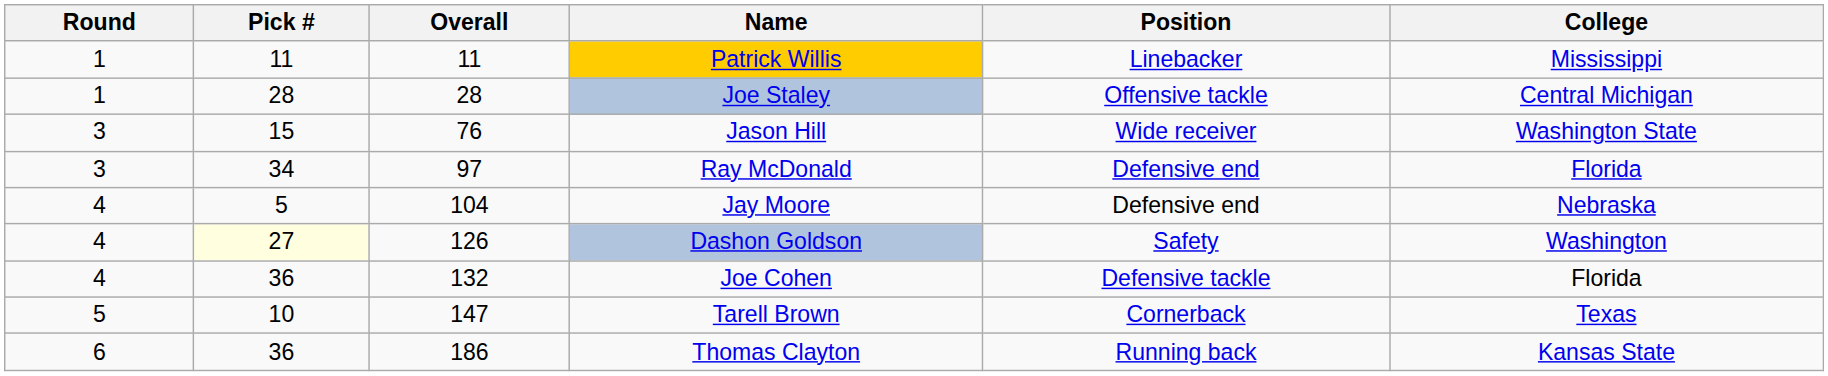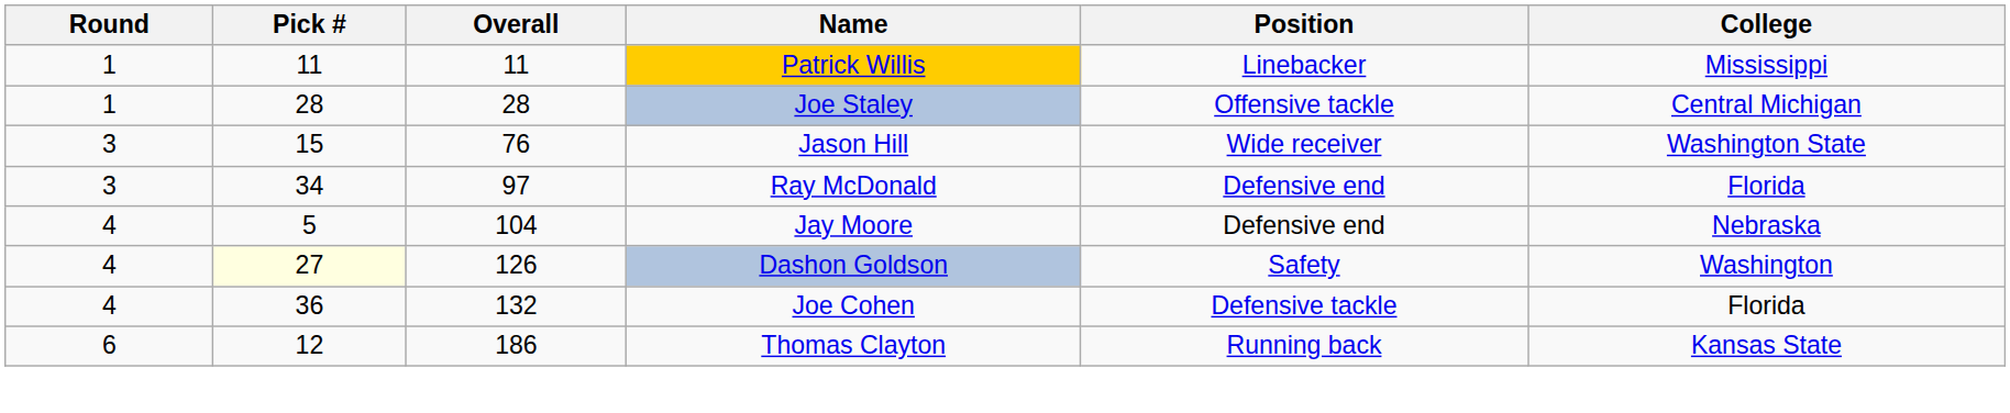- row: 5 | 10 | 147 | Tarell Brown | Cornerback | Texas
Thomas Clayton | Pick #: 36 -> 12
